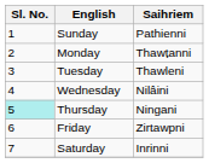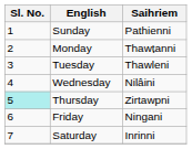Thursday | Saihriem: Ningani -> Zirtawpni
Friday | Saihriem: Zirtawpni -> Ningani
